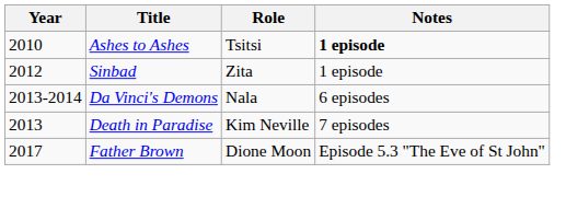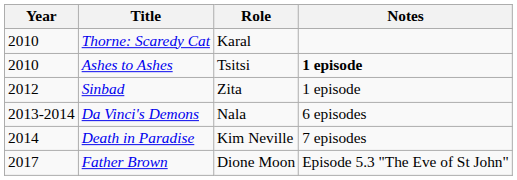+ row: 2010 | Thorne: Scaredy Cat | Karal
Death in Paradise | Year: 2013 -> 2014
